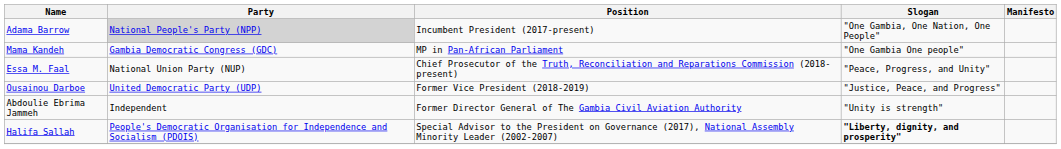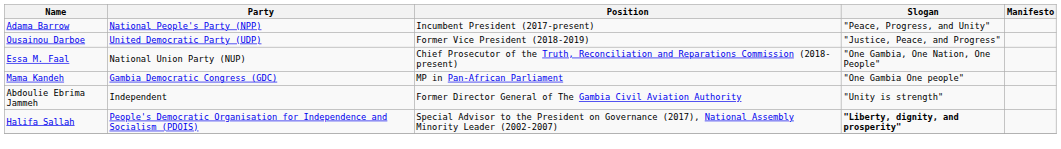Adama Barrow | Party: lightgrey background -> no background
Adama Barrow | Slogan: "One Gambia, One Nation, One People" -> "Peace, Progress, and Unity"
rows swapped: Ousainou Darboe <-> Mama Kandeh
Essa M. Faal | Slogan: "Peace, Progress, and Unity" -> "One Gambia, One Nation, One People"
